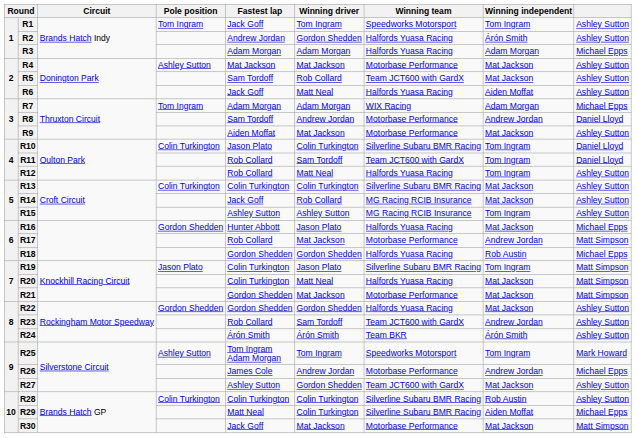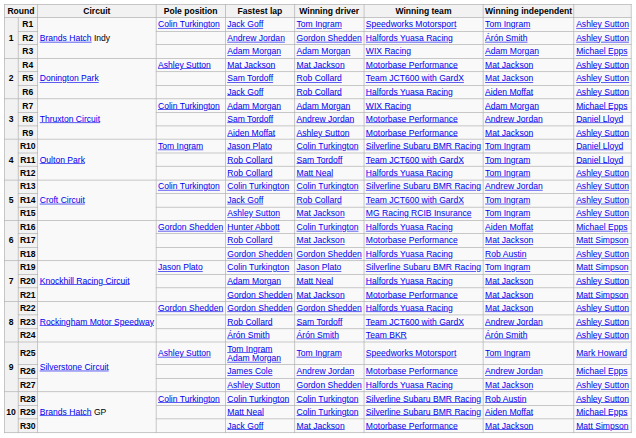R1 | Pole position: Tom Ingram -> Colin Turkington
R3 | Winning team: Halfords Yuasa Racing -> WIX Racing
R6 | Winning driver: Matt Neal -> Rob Collard
R7 | Pole position: Tom Ingram -> Colin Turkington
R9 | Winning driver: Mat Jackson -> Ashley Sutton
R10 | Pole position: Colin Turkington -> Tom Ingram
R13 | Winning independent: Mat Jackson -> Andrew Jordan
R14 | Winning team: MG Racing RCIB Insurance -> Team JCT600 with GardX
R14 | Winning independent: Mat Jackson -> Tom Ingram
R15 | Winning driver: Ashley Sutton -> Mat Jackson
R16 | Winning driver: Jason Plato -> Colin Turkington
R16 | Winning independent: Mat Jackson -> Aiden Moffat
R17 | Winning independent: Andrew Jordan -> Mat Jackson
R18 | column 9: Michael Epps -> Ashley Sutton
R20 | Fastest lap: Colin Turkington -> Adam Morgan
R20 | column 9: Matt Simpson -> Ashley Sutton
R27 | Winning team: Team JCT600 with GardX -> Halfords Yuasa Racing
